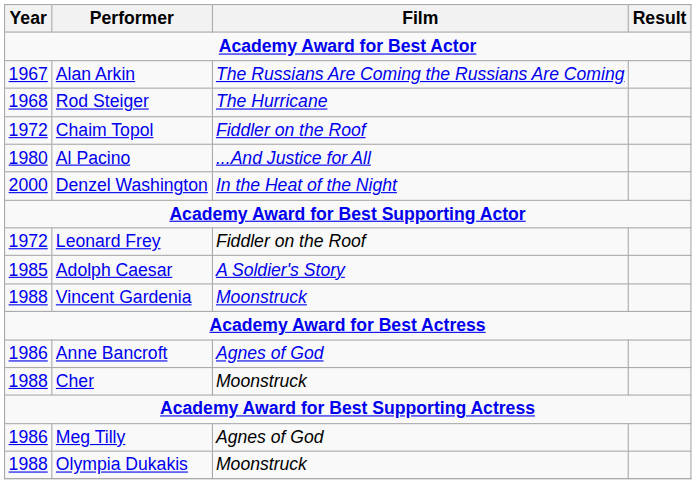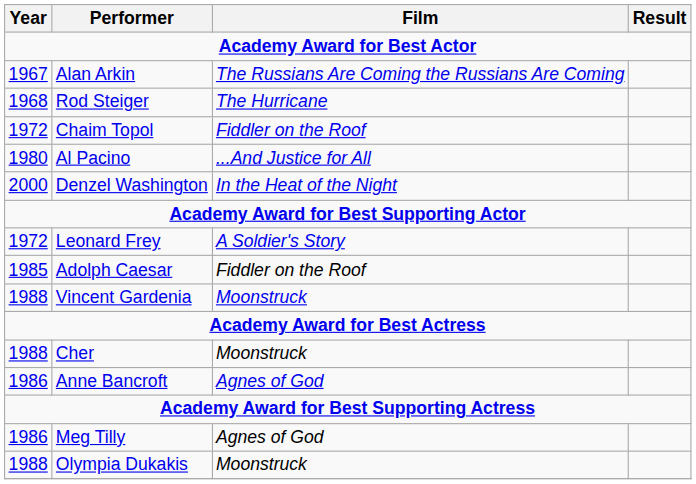Leonard Frey | Film: Fiddler on the Roof -> A Soldier's Story
Adolph Caesar | Film: A Soldier's Story -> Fiddler on the Roof
rows swapped: Anne Bancroft <-> Cher
